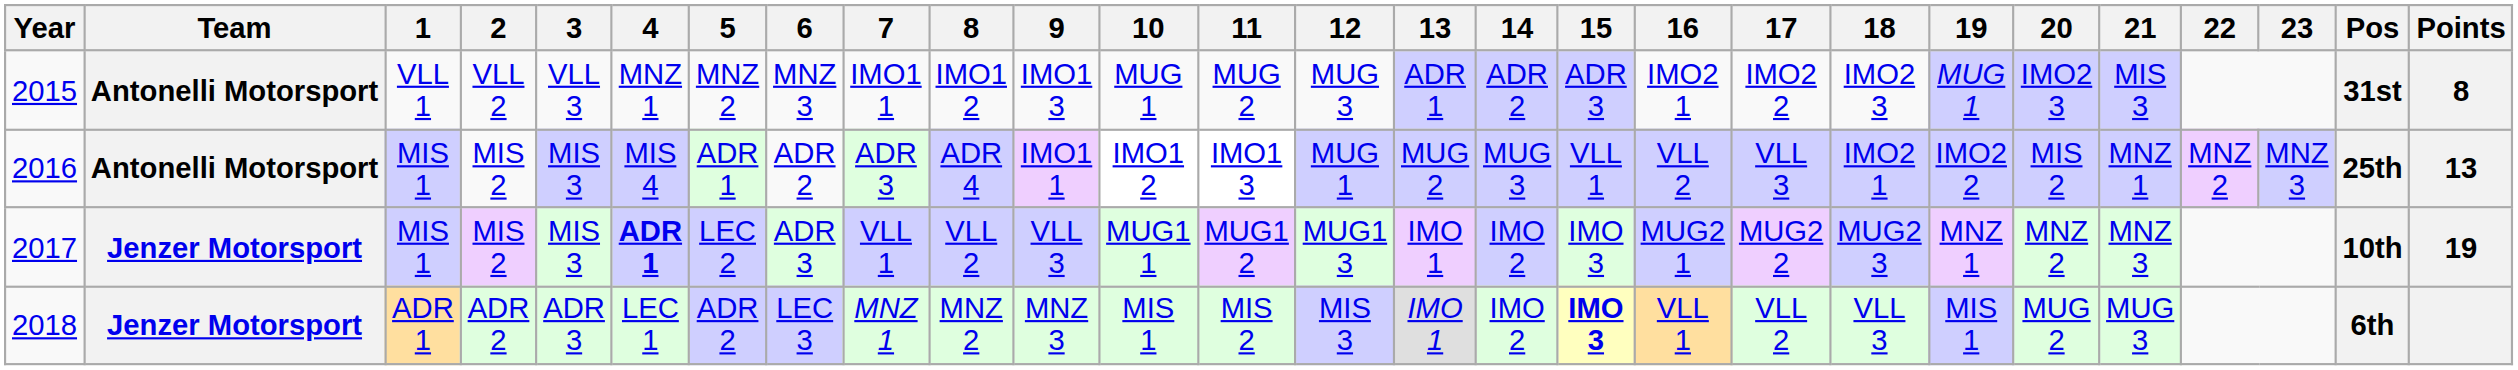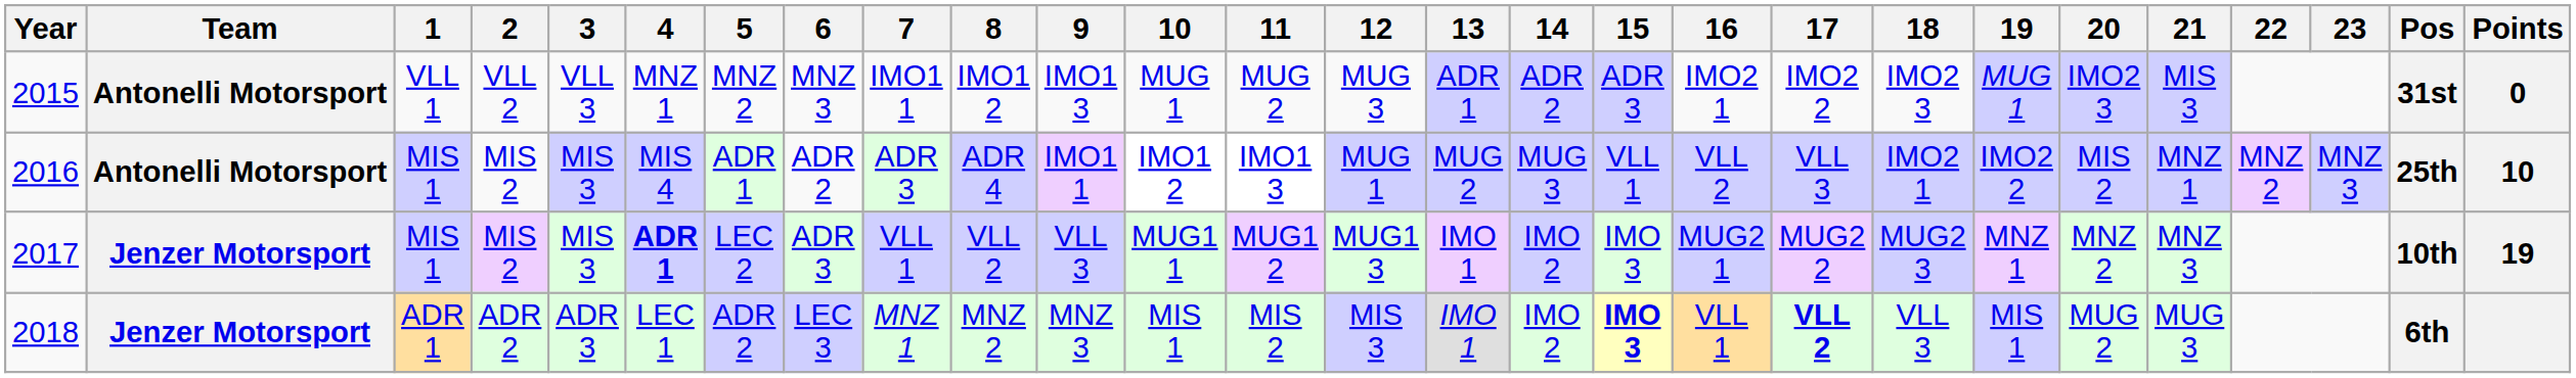2015 | Points: 8 -> 0
2016 | Points: 13 -> 10
2018 | 17: normal -> bold
